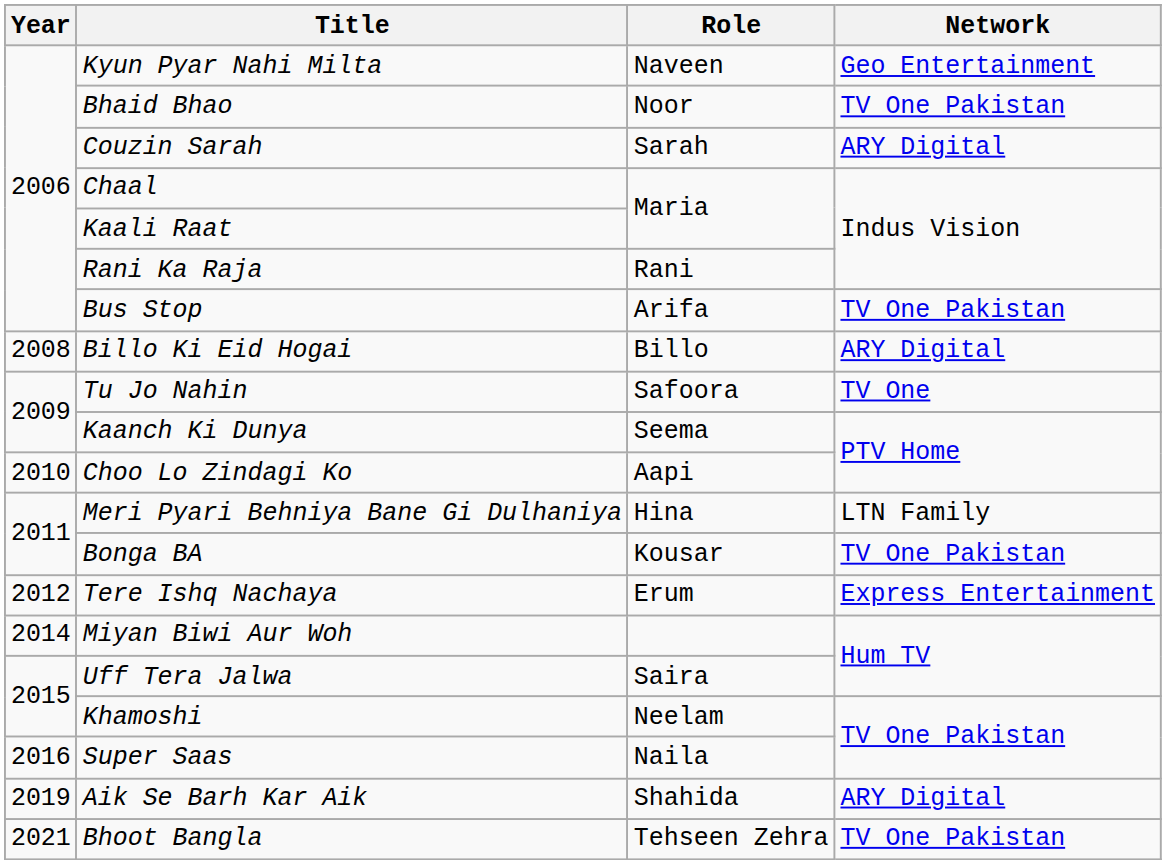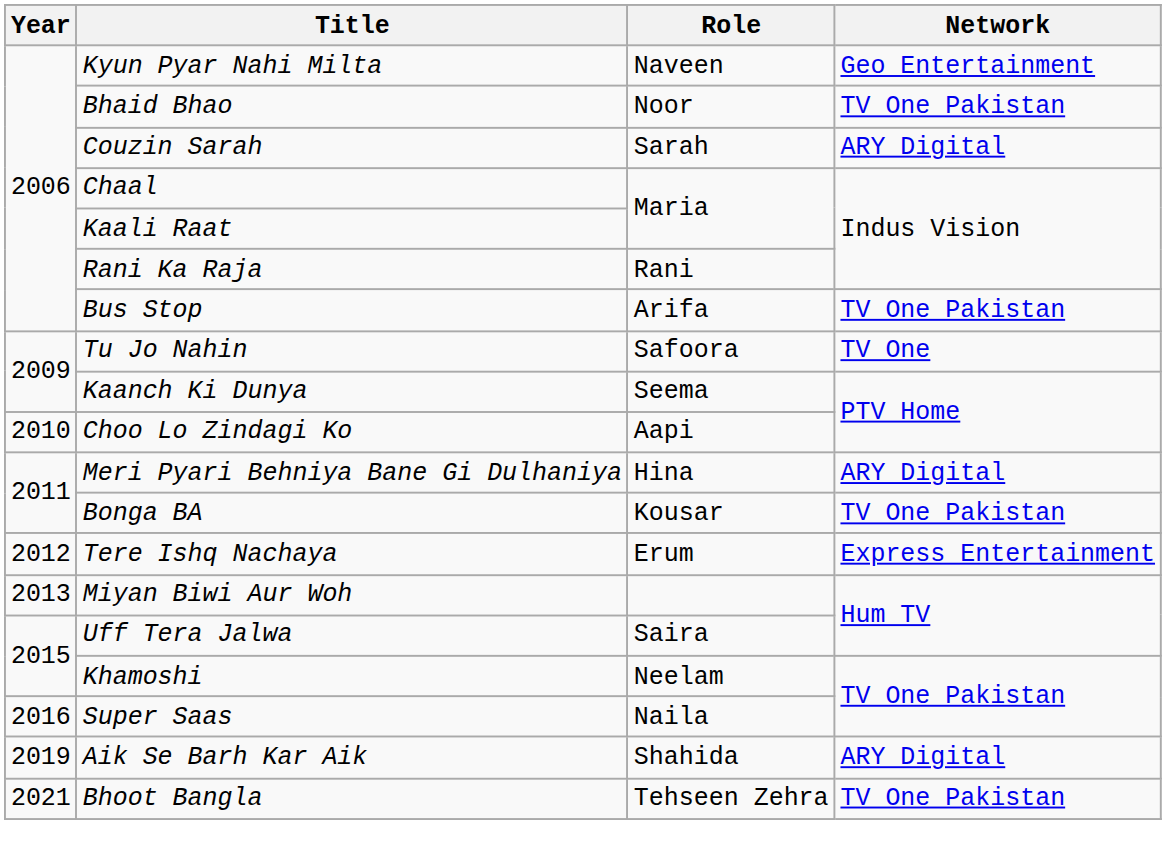- row: 2008 | Billo Ki Eid Hogai | Billo | ARY Digital
Meri Pyari Behniya Bane Gi Dulhaniya | Network: LTN Family -> ARY Digital
Miyan Biwi Aur Woh | Year: 2014 -> 2013
